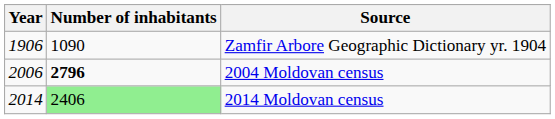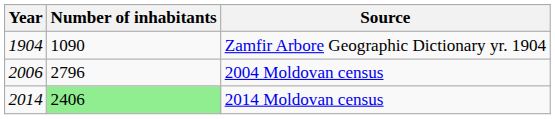Zamfir Arbore Geographic Dictionary yr. 1904 | Year: 1906 -> 1904
2004 Moldovan census | Number of inhabitants: bold -> normal
